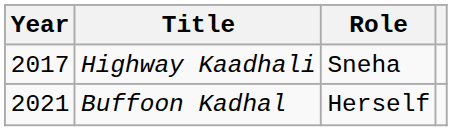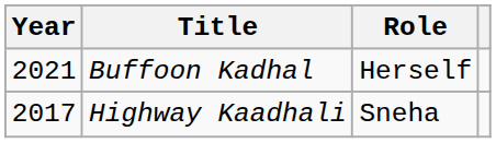rows swapped: Highway Kaadhali <-> Buffoon Kadhal
